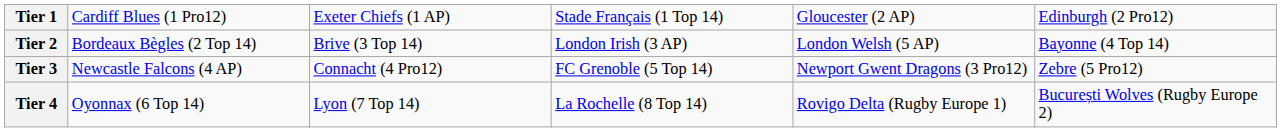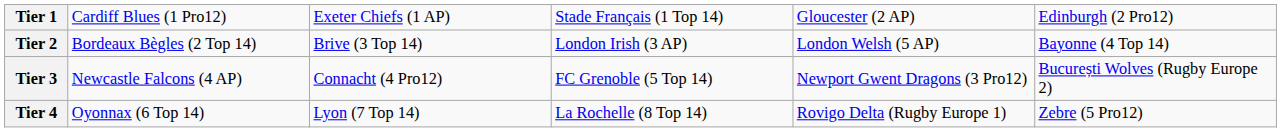Tier 3 | column 6: Zebre (5 Pro12) -> București Wolves (Rugby Europe 2)
Tier 4 | column 6: București Wolves (Rugby Europe 2) -> Zebre (5 Pro12)
